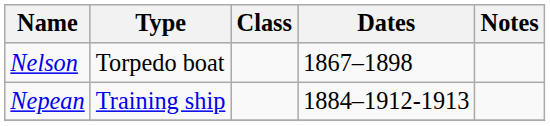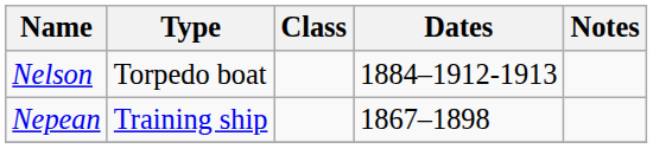Nelson | Dates: 1867–1898 -> 1884–1912-1913
Nepean | Dates: 1884–1912-1913 -> 1867–1898
